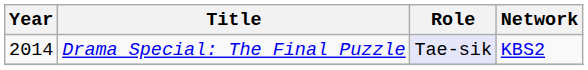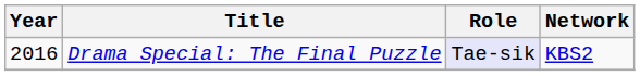Drama Special: The Final Puzzle | Year: 2014 -> 2016
